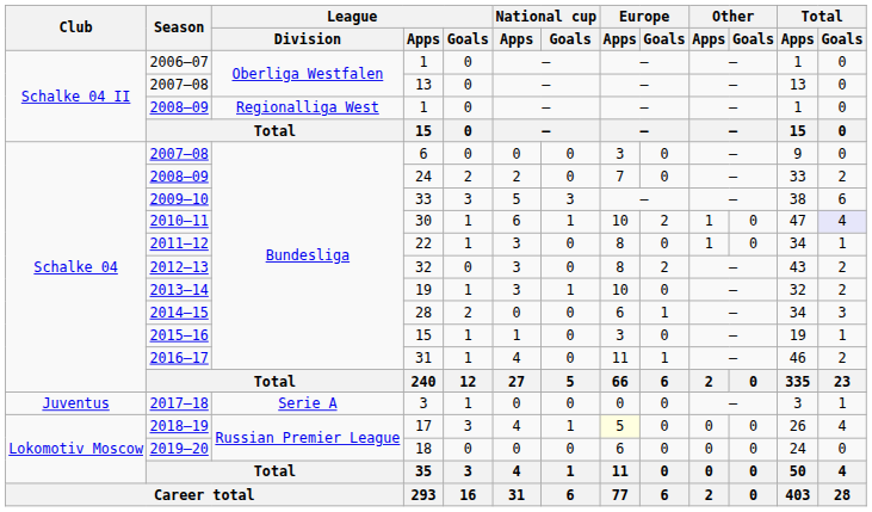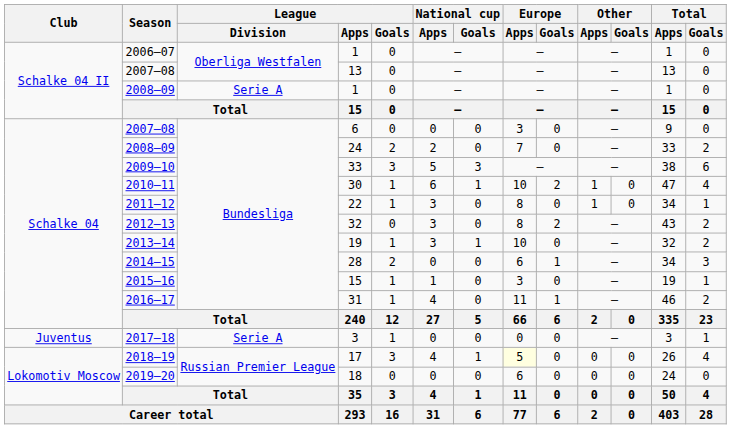2008–09 / 1 | League / Division: Regionalliga West -> Serie A
30 | Total / Goals: lavender background -> no background
